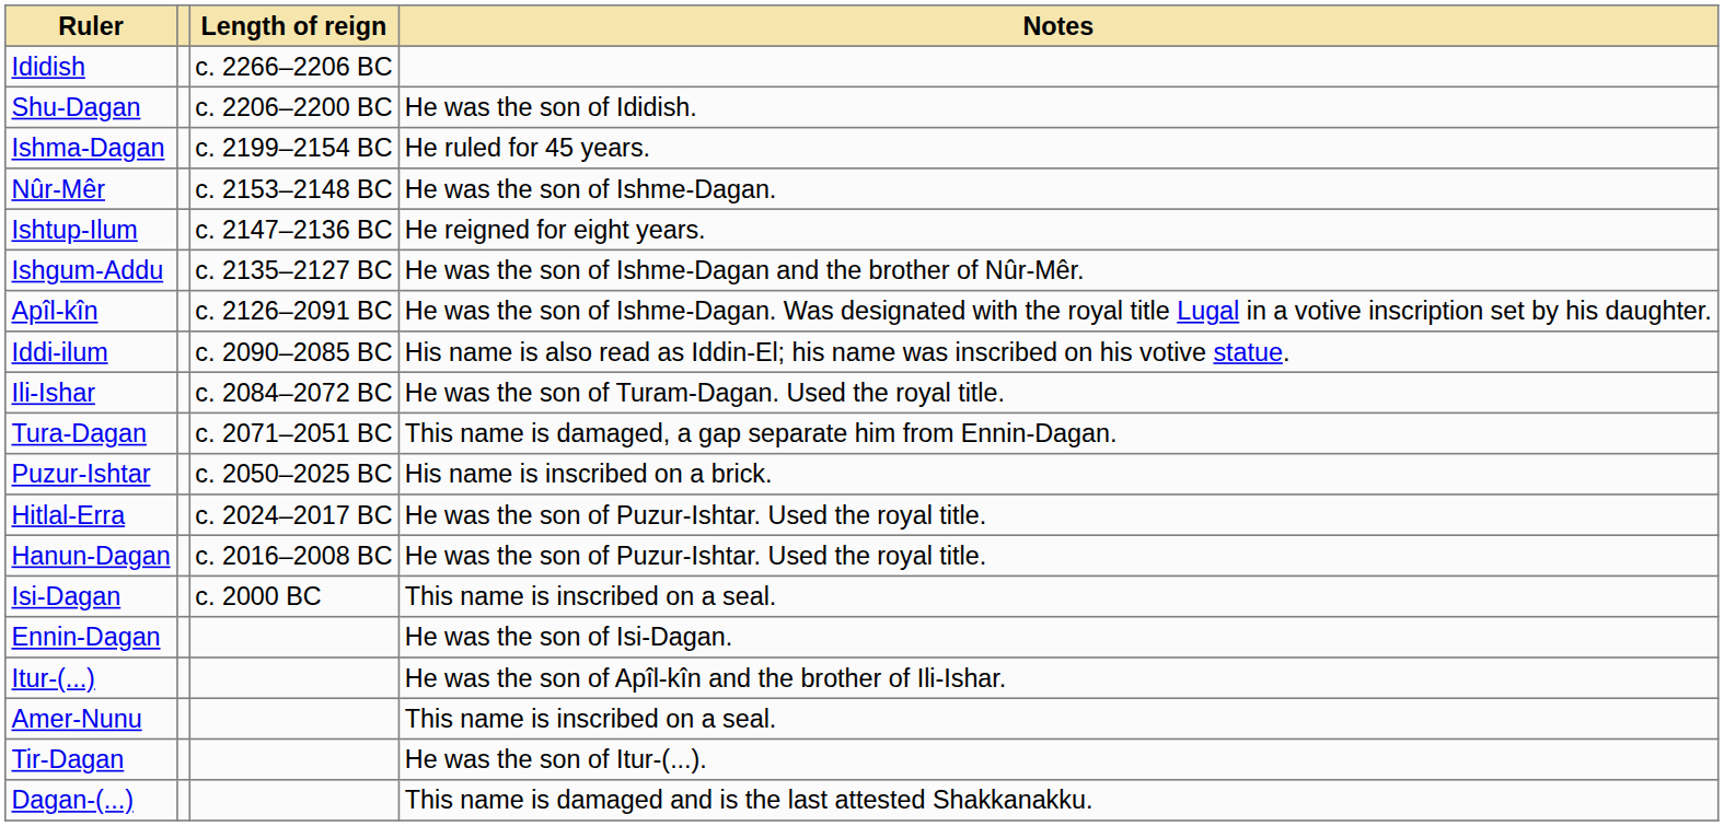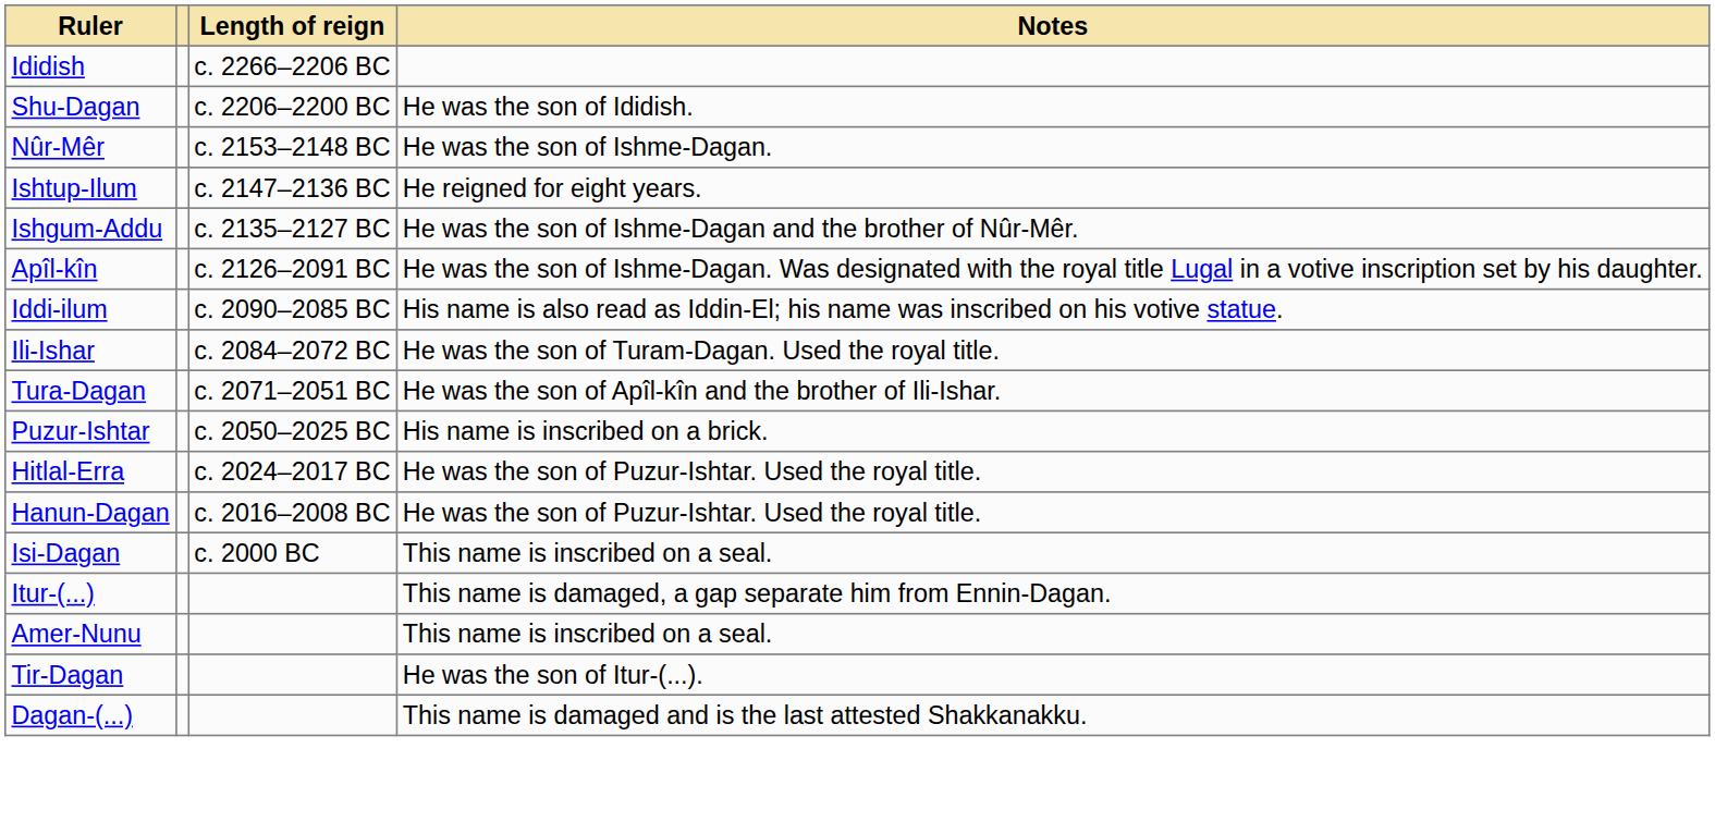- row: Ishma-Dagan | c. 2199–2154 BC | He ruled for 45 years.
Tura-Dagan | Notes: This name is damaged, a gap separate him from Ennin-Dagan. -> He was the son of Apîl-kîn and the brother of Ili-Ishar.
- row: Ennin-Dagan | He was the son of Isi-Dagan.
Itur-(...) | Notes: He was the son of Apîl-kîn and the brother of Ili-Ishar. -> This name is damaged, a gap separate him from Ennin-Dagan.
